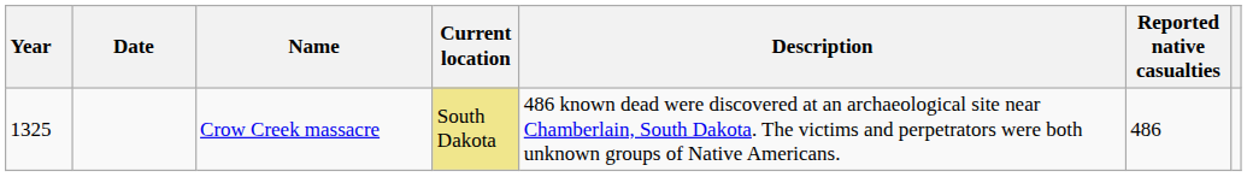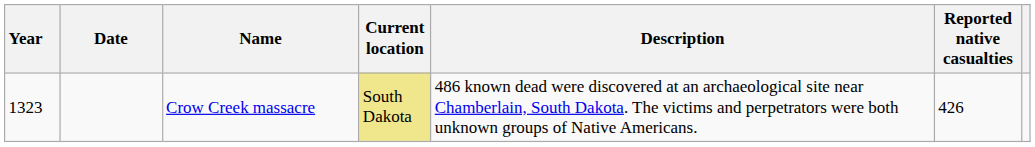Crow Creek massacre | Year: 1325 -> 1323
Crow Creek massacre | Reported native casualties: 486 -> 426
